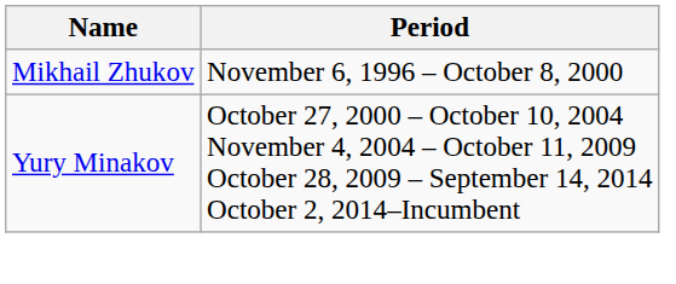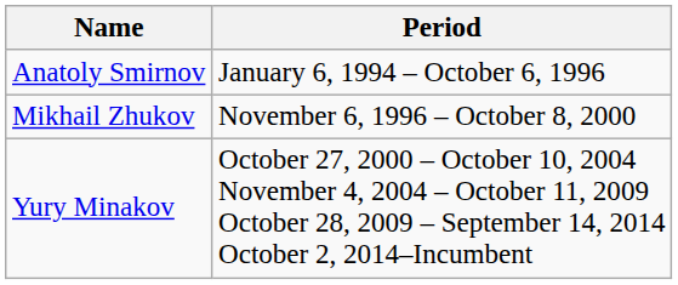+ row: Anatoly Smirnov | January 6, 1994 – October 6, 1996
